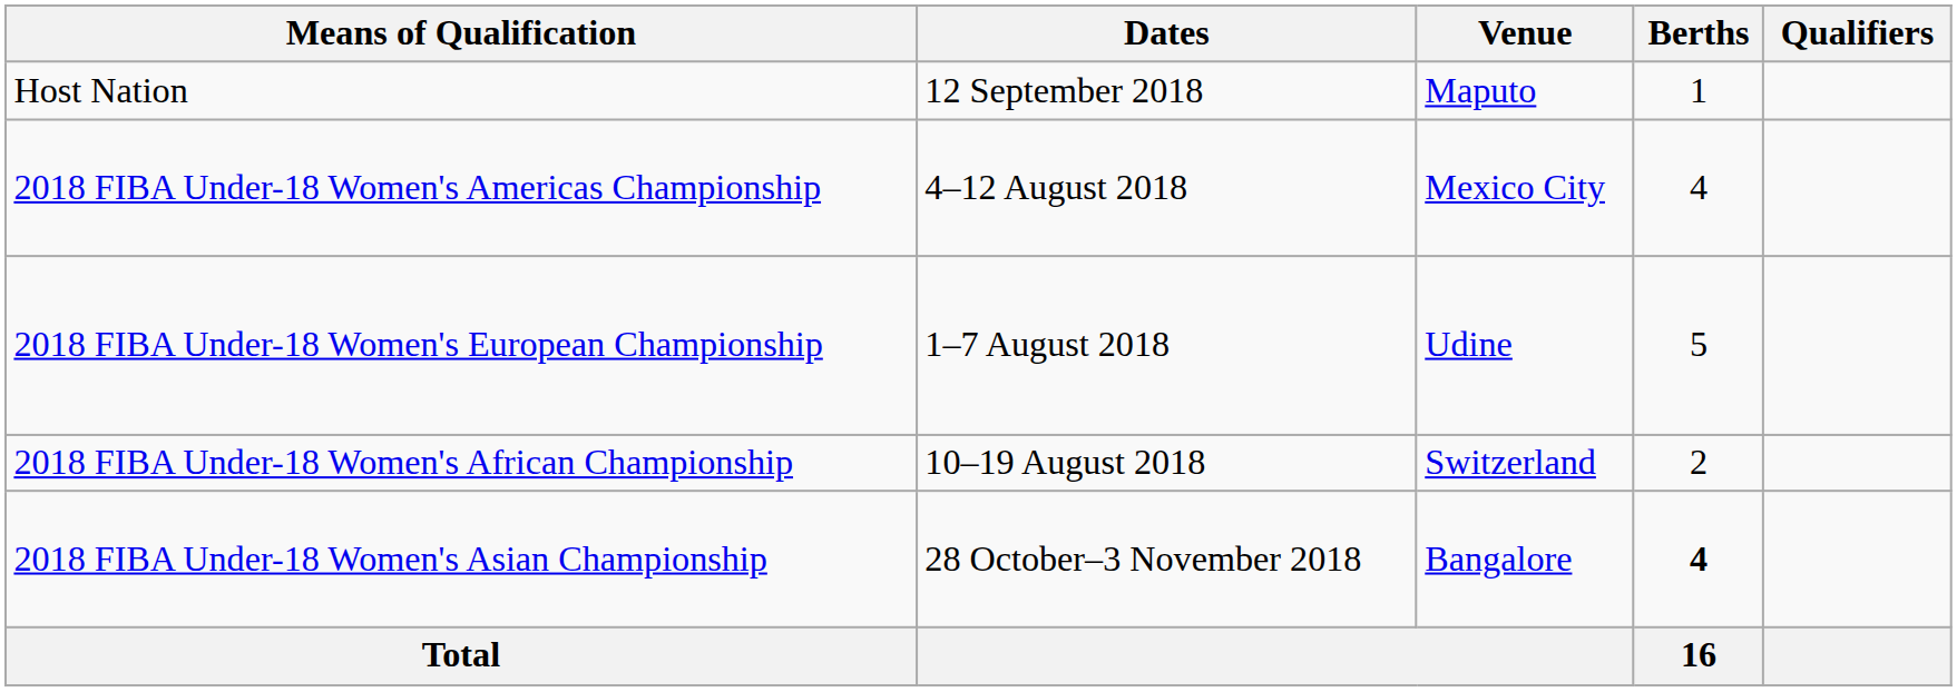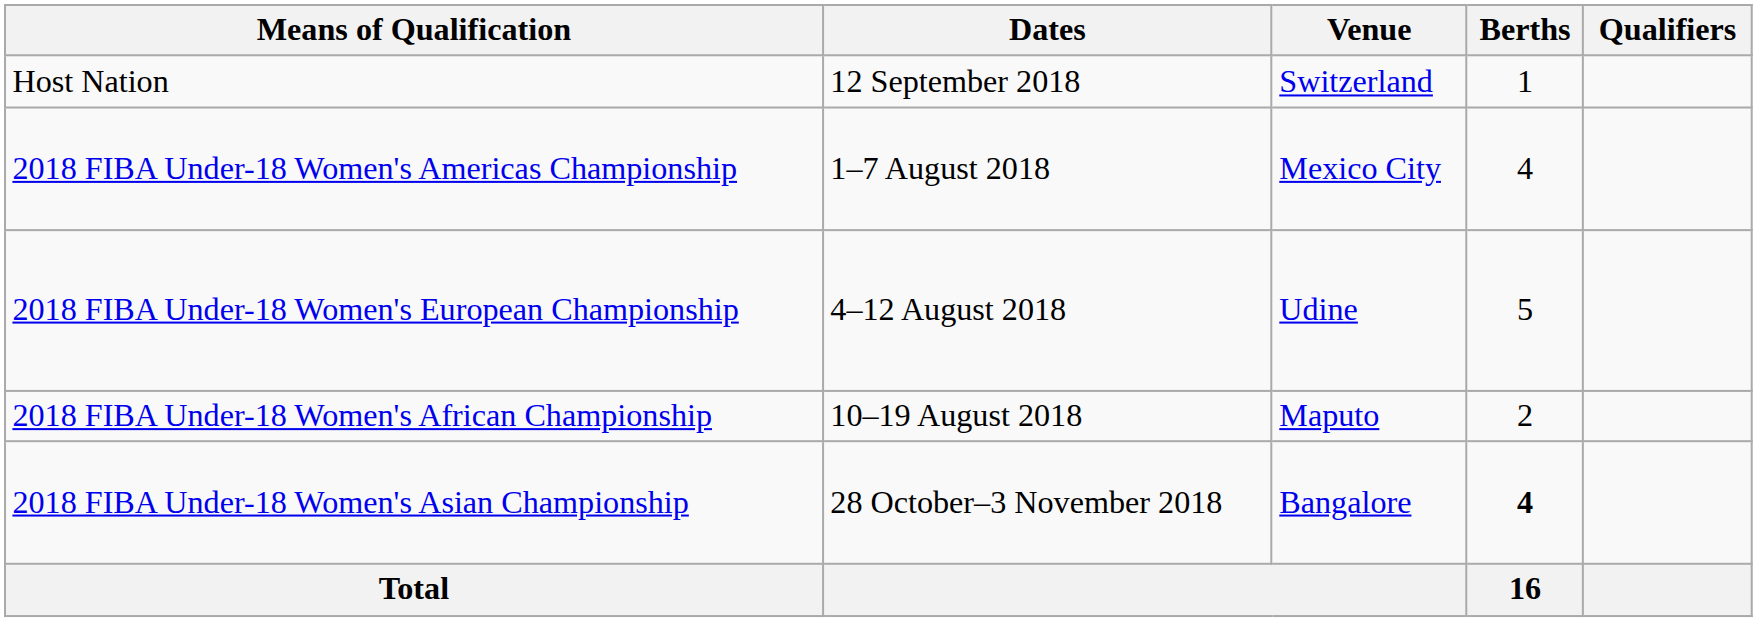Host Nation | Venue: Maputo -> Switzerland
2018 FIBA Under-18 Women's Americas Championship | Dates: 4–12 August 2018 -> 1–7 August 2018
2018 FIBA Under-18 Women's European Championship | Dates: 1–7 August 2018 -> 4–12 August 2018
2018 FIBA Under-18 Women's African Championship | Venue: Switzerland -> Maputo
